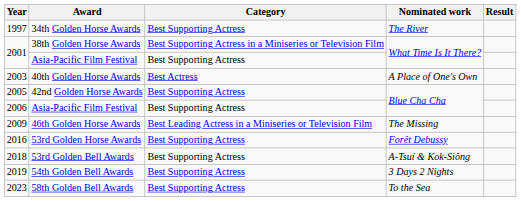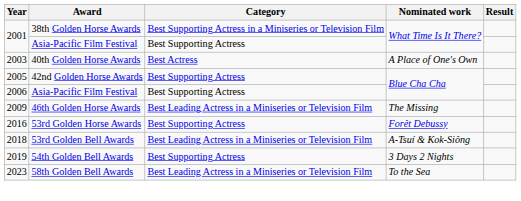- row: 1997 | 34th Golden Horse Awards | Best Supporting Actress | The River
53rd Golden Bell Awards | Category: Best Supporting Actress -> Best Leading Actress in a Miniseries or Television Film
58th Golden Bell Awards | Category: Best Supporting Actress -> Best Leading Actress in a Miniseries or Television Film
